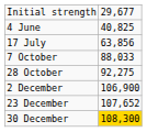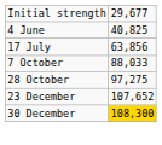28 October | column 2: 92,275 -> 97,275
- row: 2 December | 106,900
